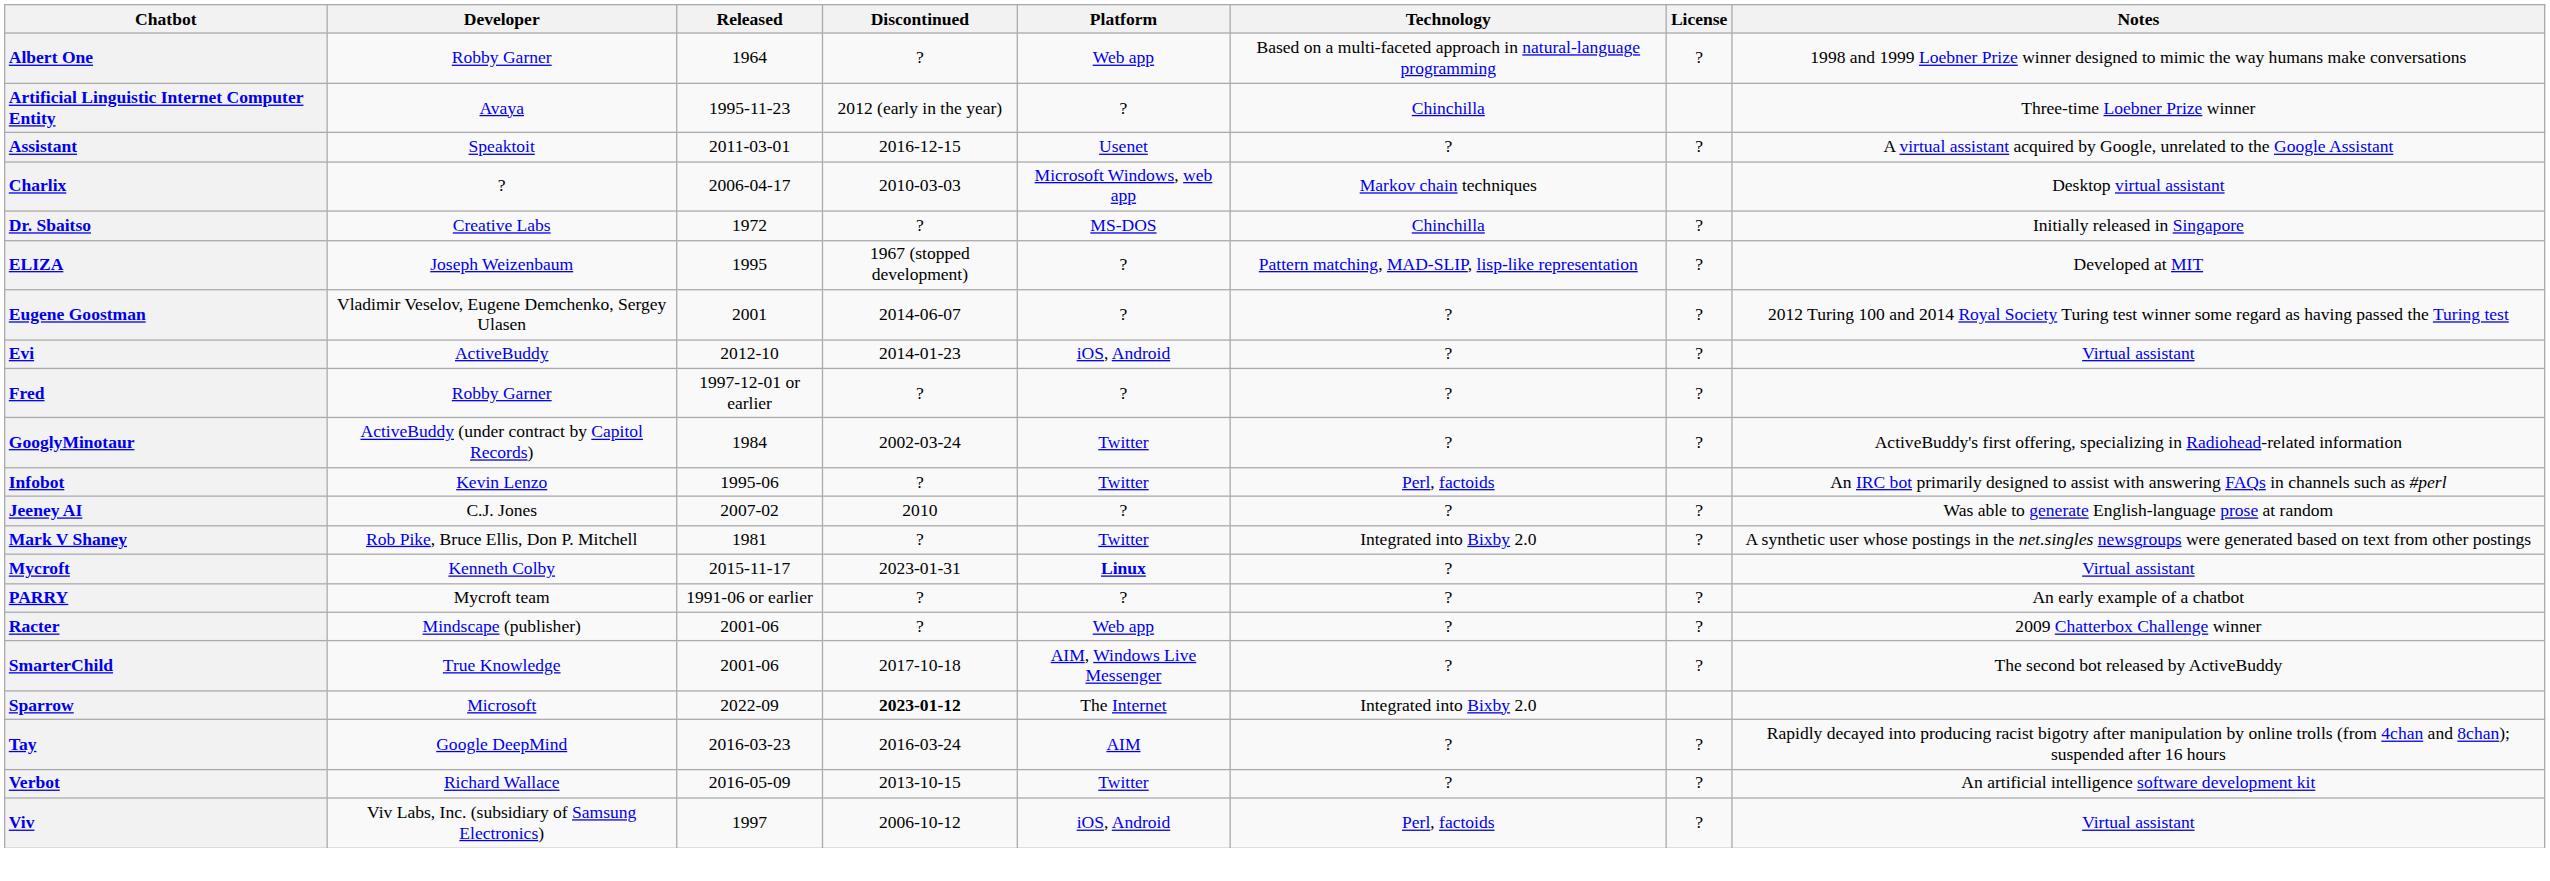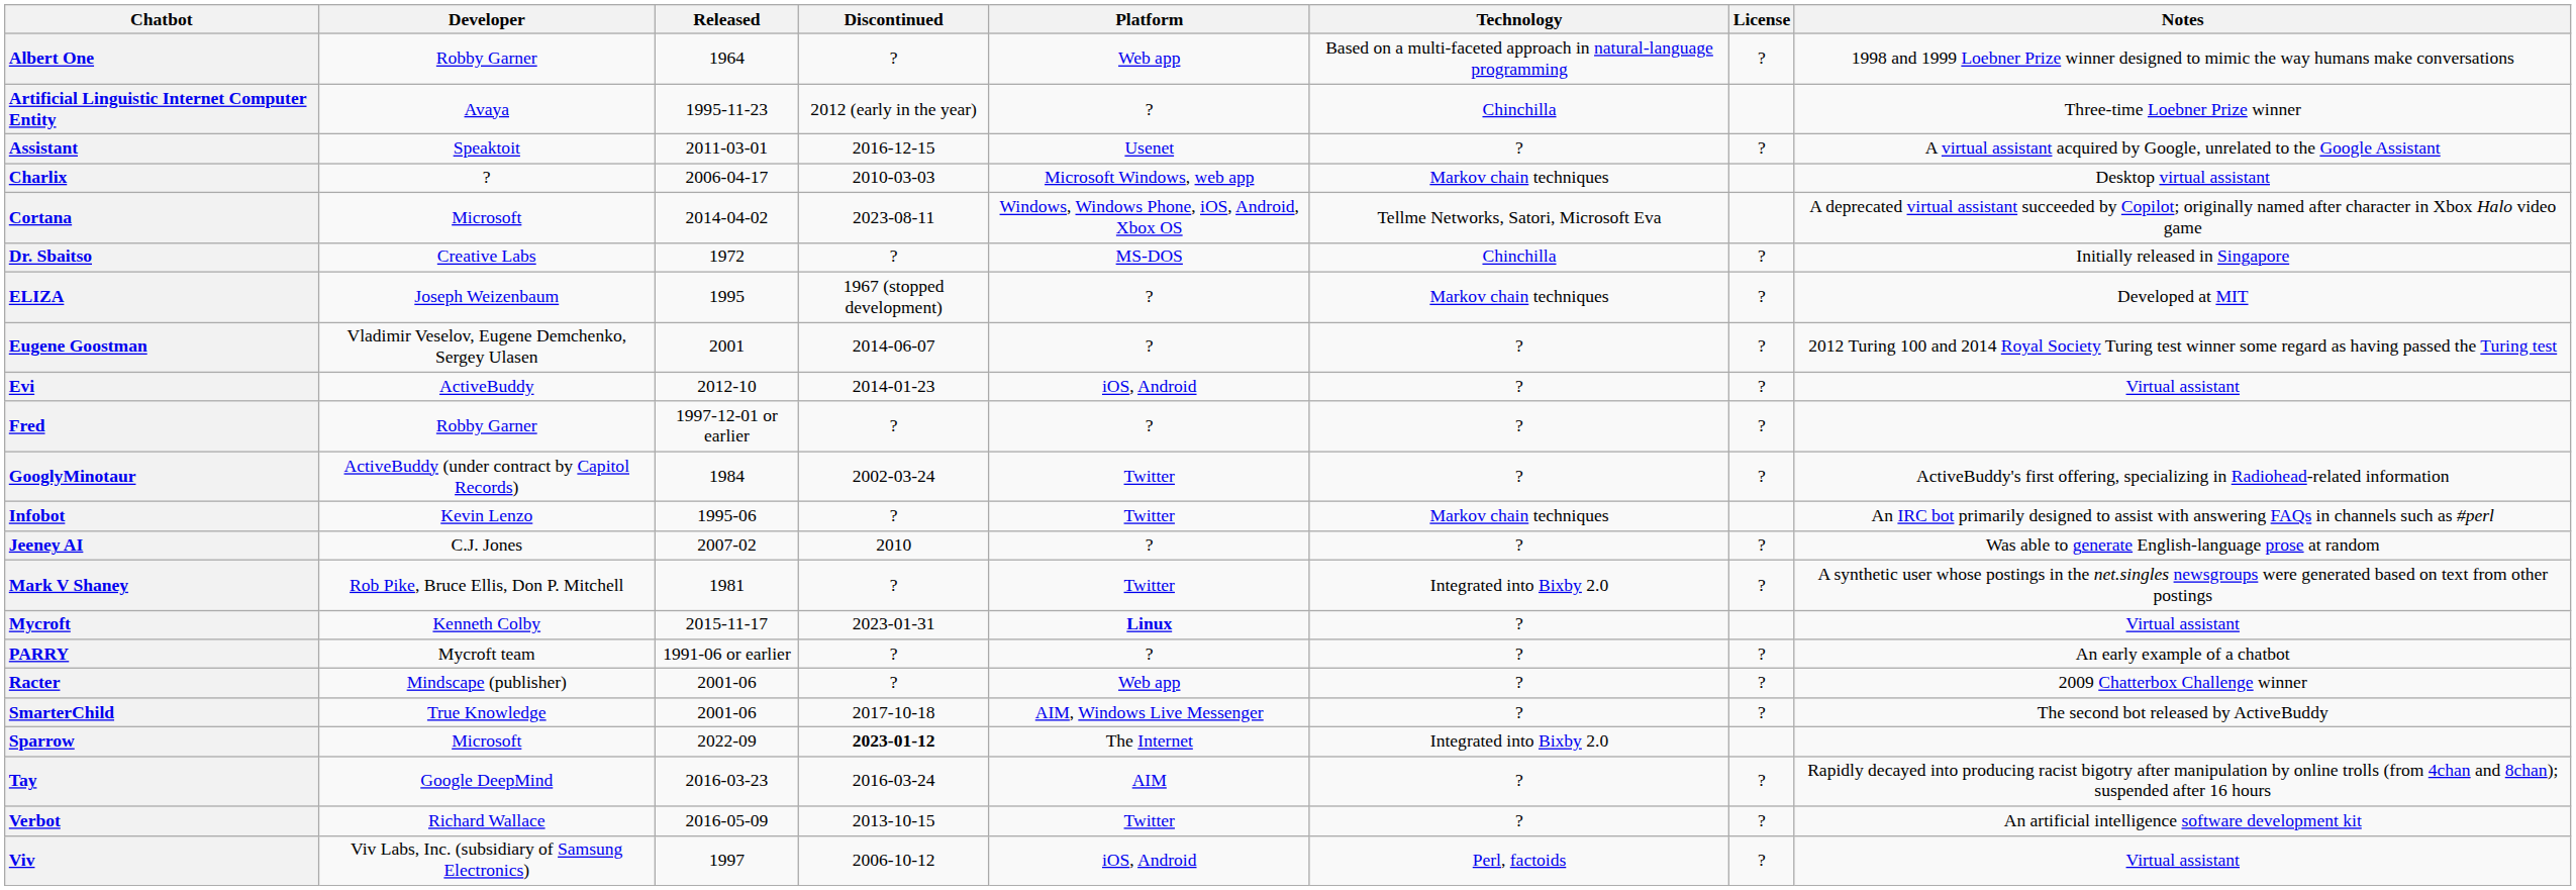+ row: Cortana | Microsoft | 2014-04-02 | 2023-08-11 | Windows, Windows Phone, iOS, Android, Xbox OS | Tellme Networks, Satori, Microsoft Eva | A deprecated virtual assistant succeeded by Copilot; originally named after character in Xbox Halo video game
ELIZA | Technology: Pattern matching, MAD-SLIP, lisp-like representation -> Markov chain techniques
Infobot | Technology: Perl, factoids -> Markov chain techniques
